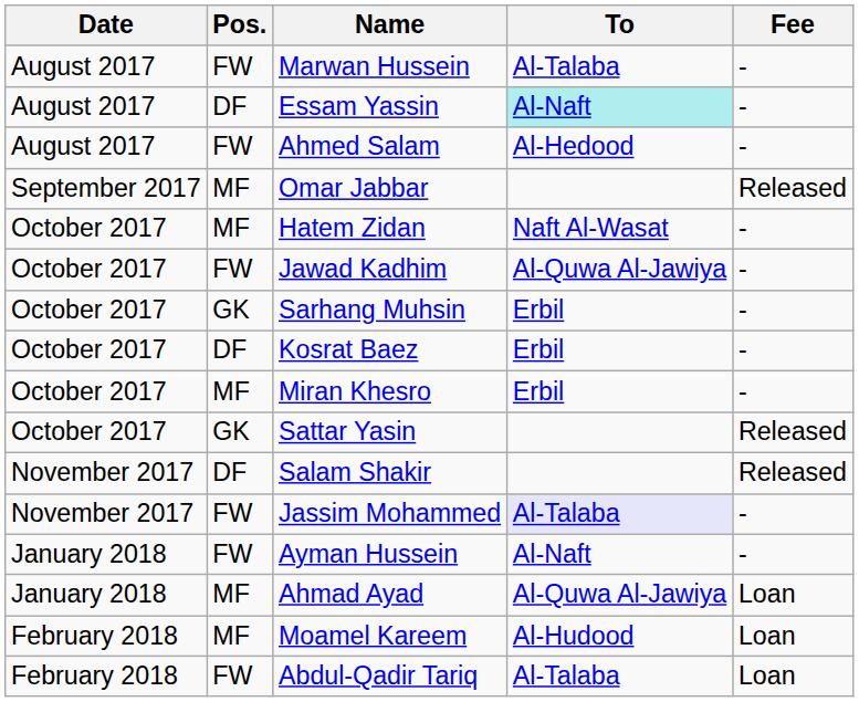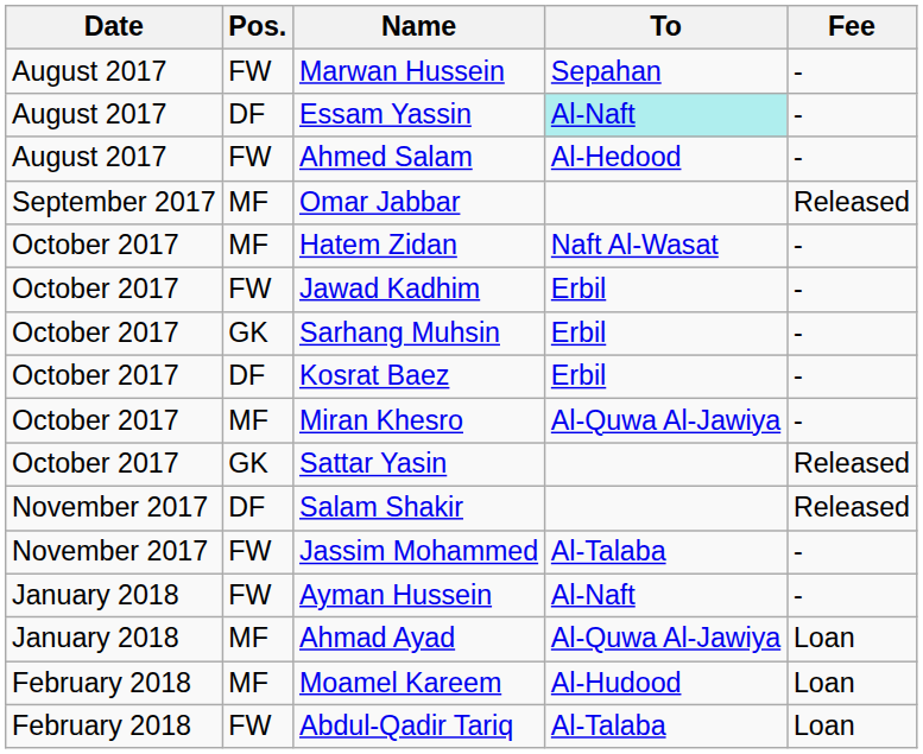Marwan Hussein | To: Al-Talaba -> Sepahan
Jawad Kadhim | To: Al-Quwa Al-Jawiya -> Erbil
Miran Khesro | To: Erbil -> Al-Quwa Al-Jawiya
Jassim Mohammed | To: lavender background -> no background
